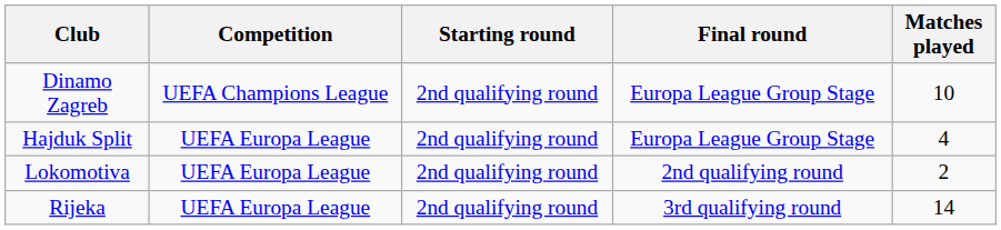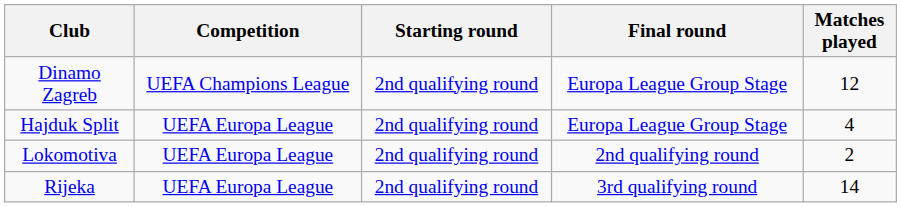Dinamo Zagreb | Matches played: 10 -> 12
